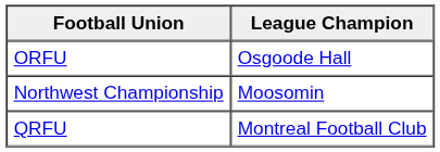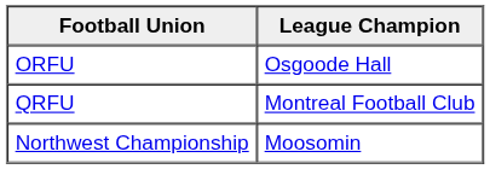rows swapped: QRFU <-> Northwest Championship
